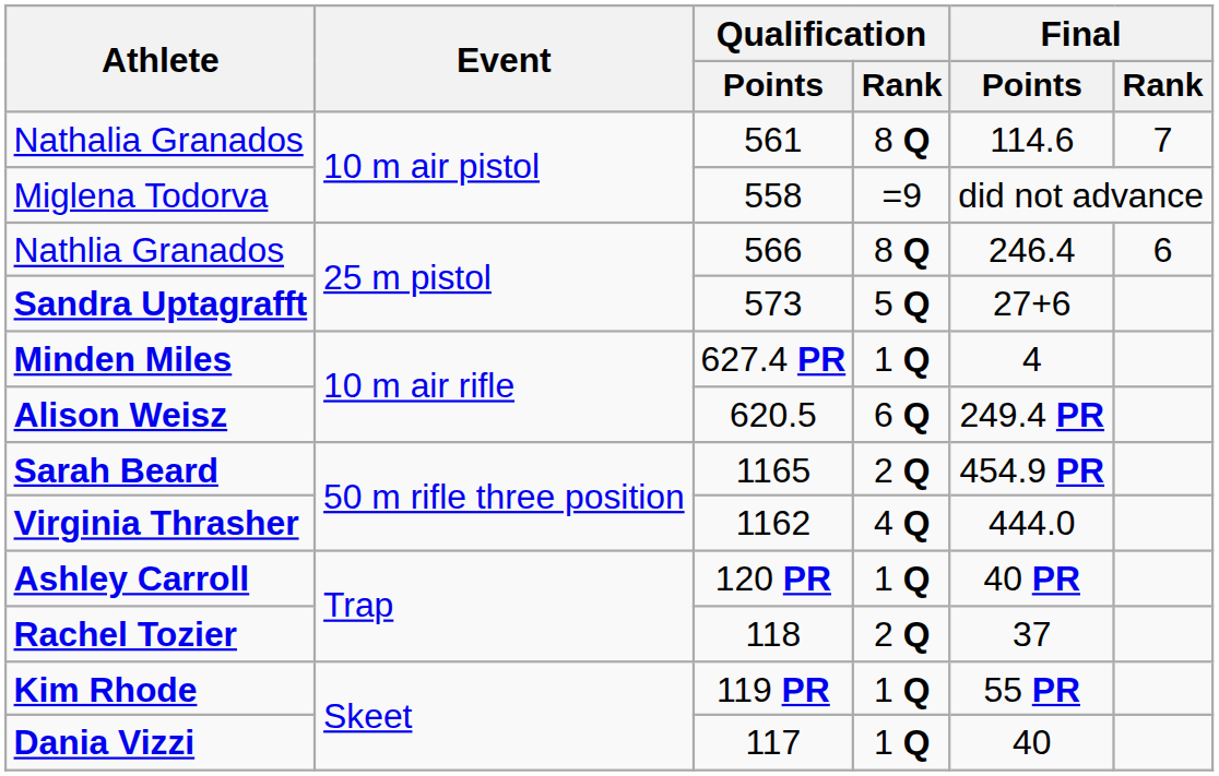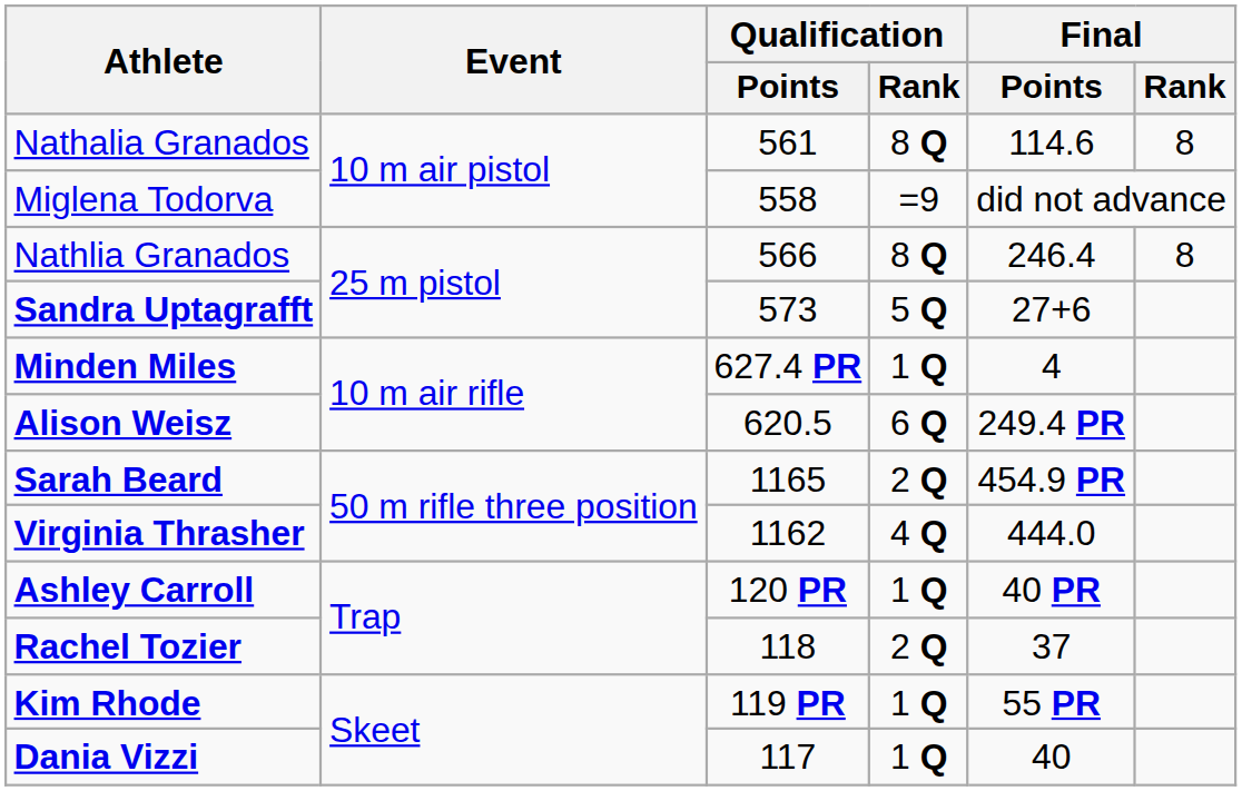Nathalia Granados | Final / Rank: 7 -> 8
Nathlia Granados | Final / Rank: 6 -> 8
